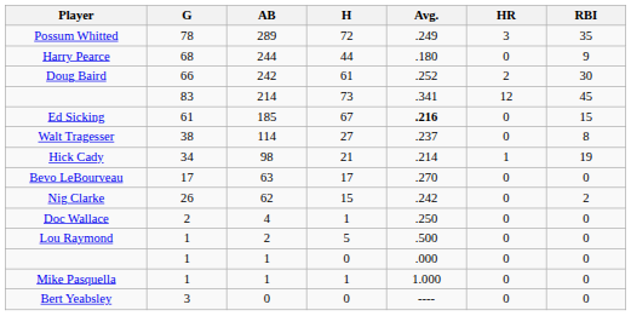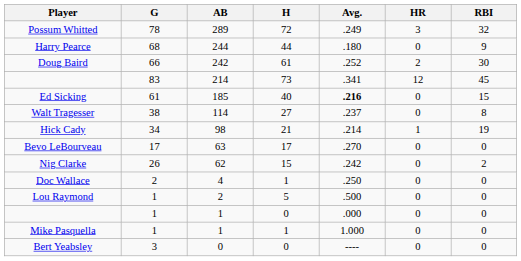Possum Whitted | RBI: 35 -> 32
Ed Sicking | H: 67 -> 40
